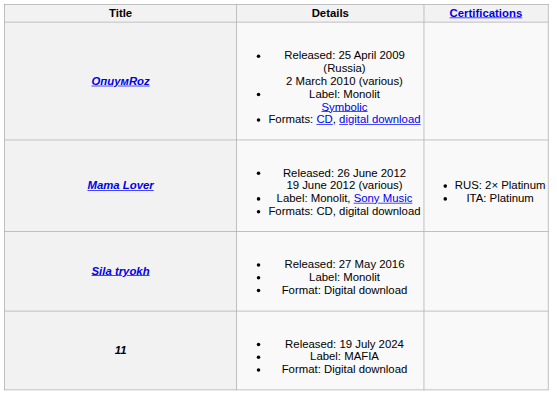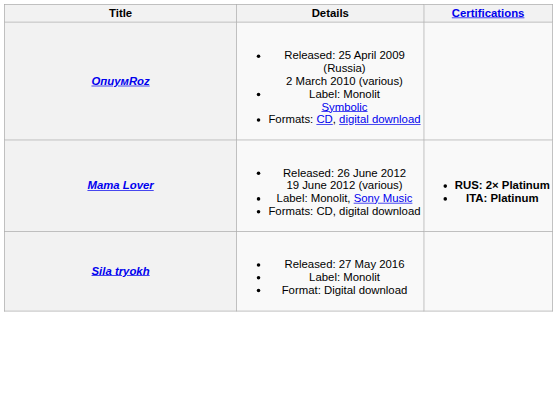Mama Lover | Certifications: normal -> bold
- row: 11 | Released: 19 July 2024 Label: MAFIA Format: Digital download
